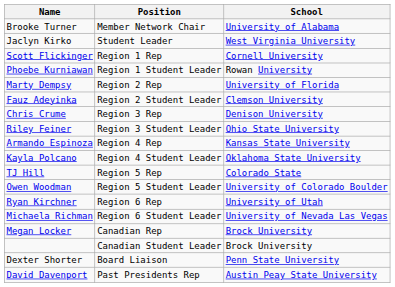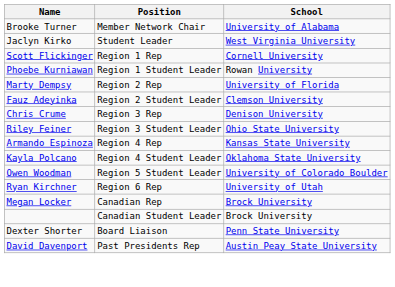- row: TJ Hill | Region 5 Rep | Colorado State
- row: Michaela Richman | Region 6 Student Leader | University of Nevada Las Vegas
